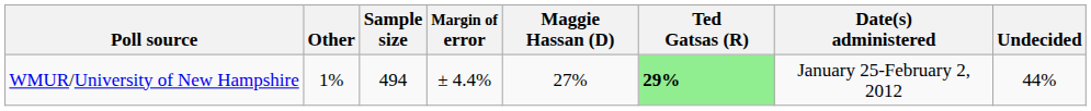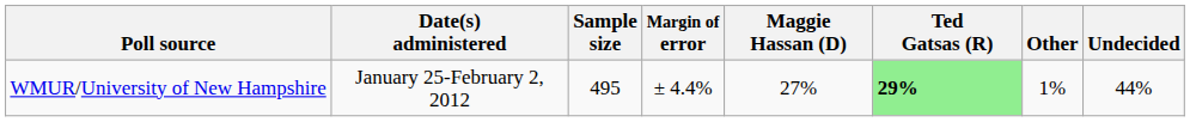columns swapped: Date(s) administered <-> Other
WMUR/University of New Hampshire | Sample size: 494 -> 495
